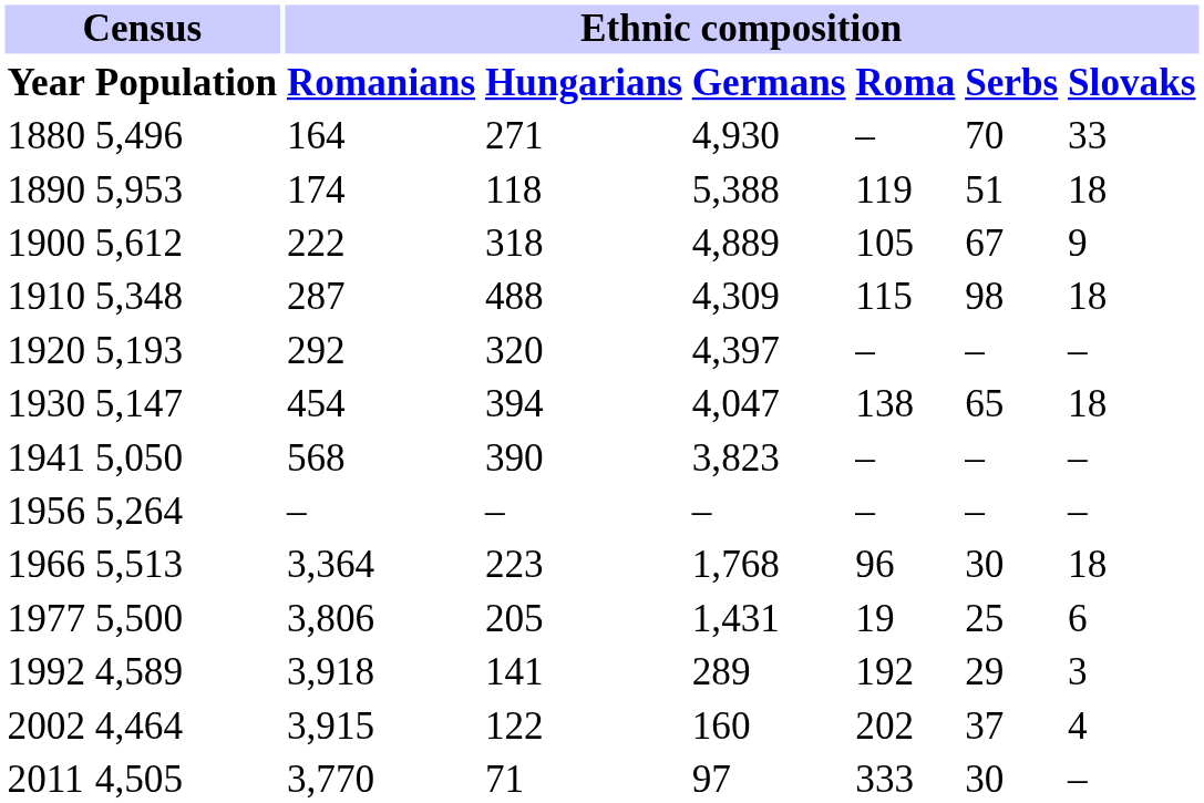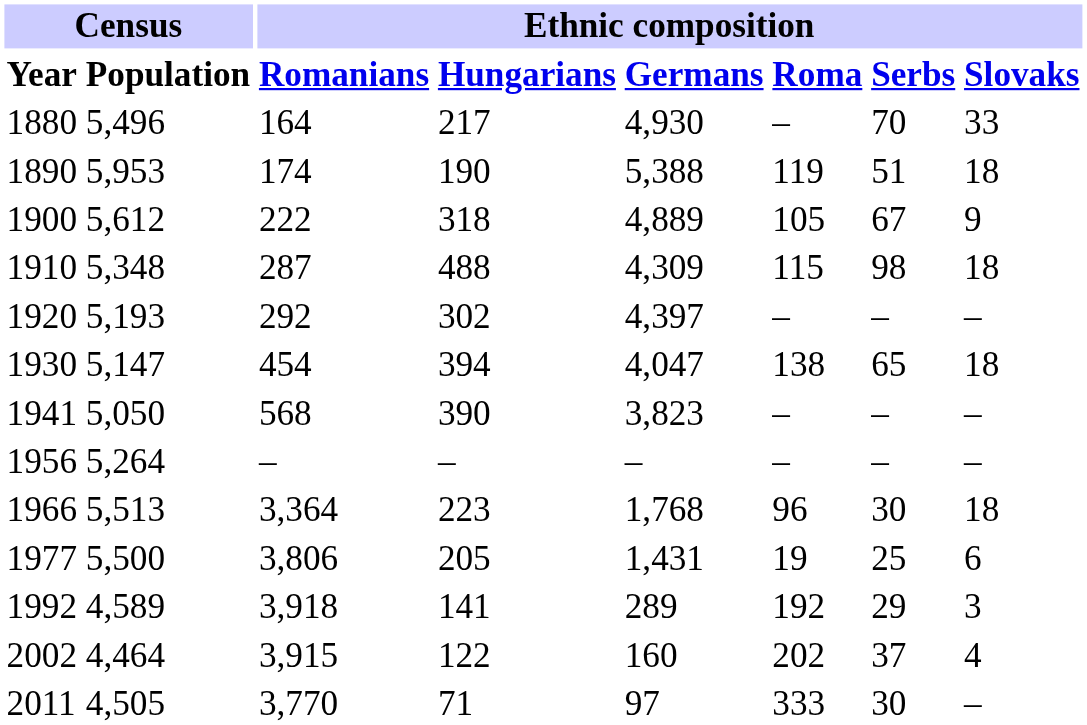1880 | Ethnic composition / Hungarians: 271 -> 217
1890 | Ethnic composition / Hungarians: 118 -> 190
1920 | Ethnic composition / Hungarians: 320 -> 302
